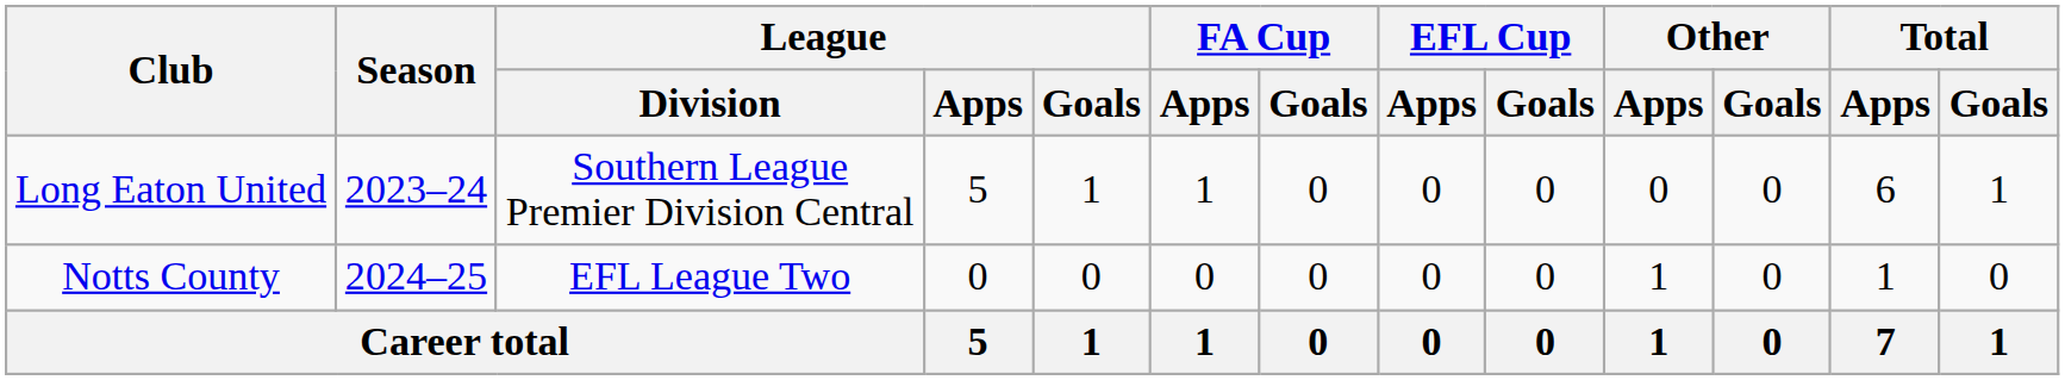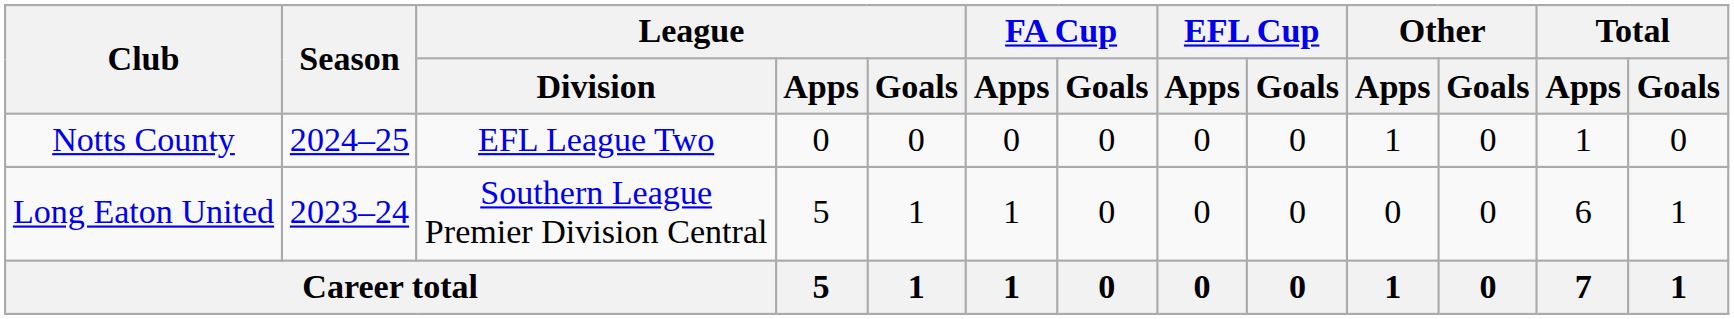rows swapped: Long Eaton United <-> Notts County
